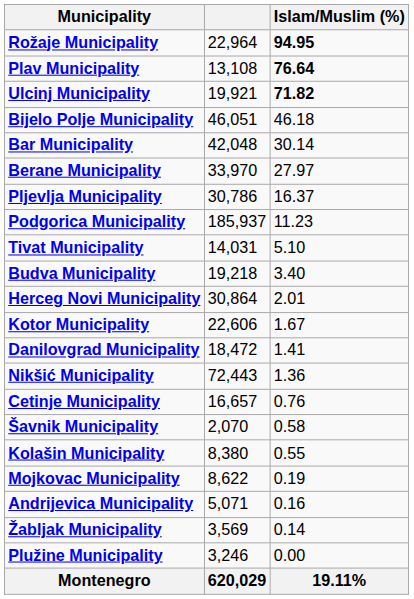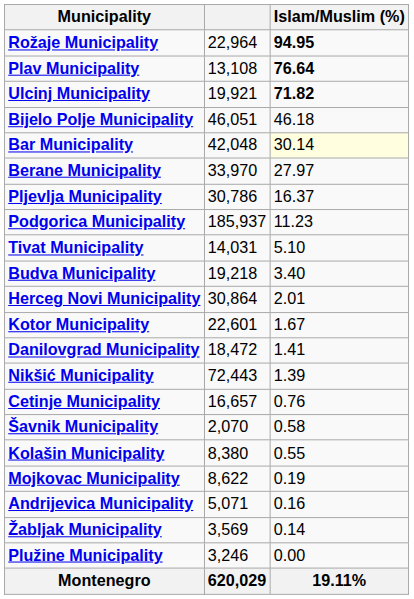Bar Municipality | Islam/Muslim (%): no background -> lightyellow background
Kotor Municipality | column 2: 22,606 -> 22,601
Nikšić Municipality | Islam/Muslim (%): 1.36 -> 1.39
